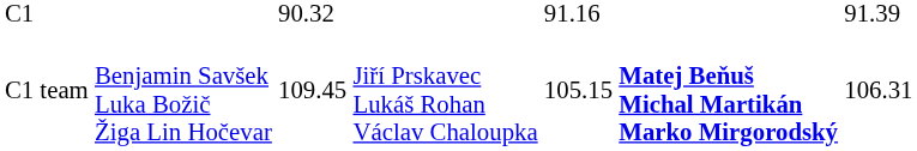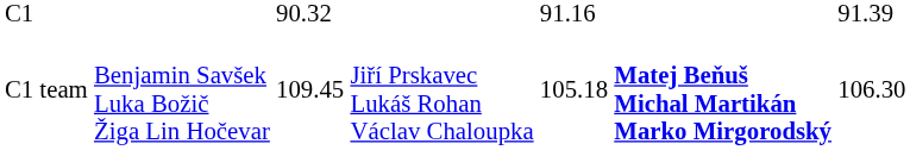C1 team | column 5: 105.15 -> 105.18
C1 team | column 7: 106.31 -> 106.30
